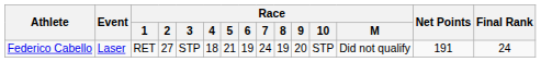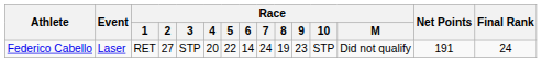Federico Cabello | Race / 4: 18 -> 20
Federico Cabello | Race / 5: 21 -> 22
Federico Cabello | Race / 6: 19 -> 14
Federico Cabello | Race / 9: 20 -> 23
